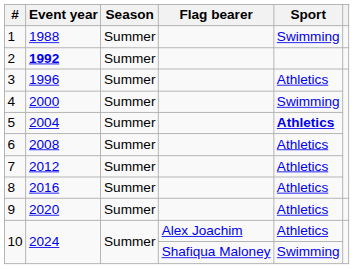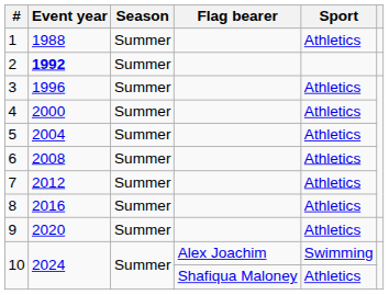1 | Sport: Swimming -> Athletics
4 | Sport: Swimming -> Athletics
5 | Sport: bold -> normal
10 / Alex Joachim | Sport: Athletics -> Swimming
10 / Shafiqua Maloney | Sport: Swimming -> Athletics
